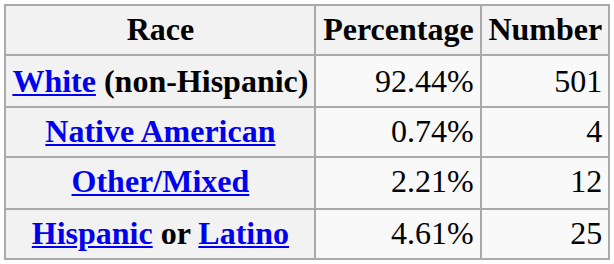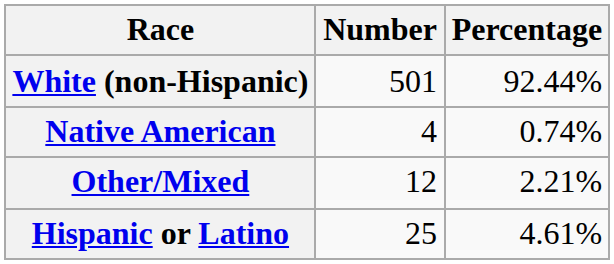columns swapped: Number <-> Percentage
